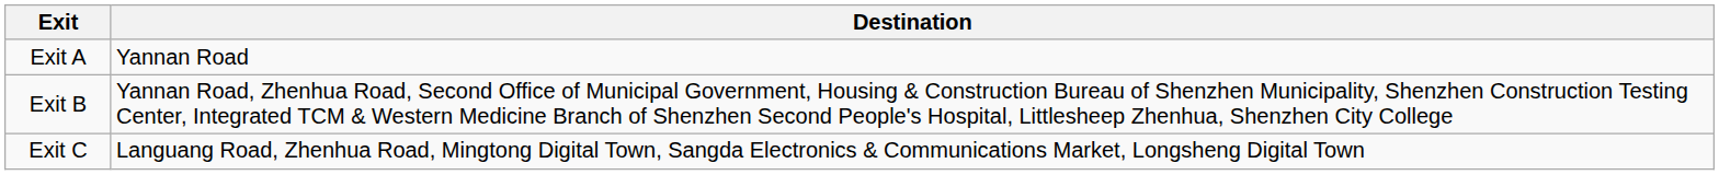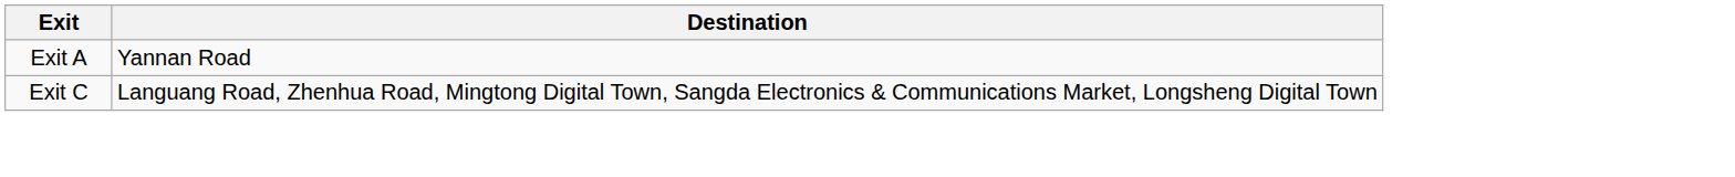- row: Exit B | Yannan Road, Zhenhua Road, Second Office of Municipal Government, Housing & Construction Bureau of Shenzhen Municipality, Shenzhen Construction Testing Center, Integrated TCM & Western Medicine Branch of Shenzhen Second People's Hospital, Littlesheep Zhenhua, Shenzhen City College
